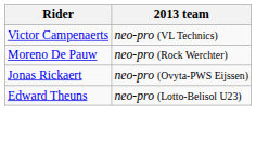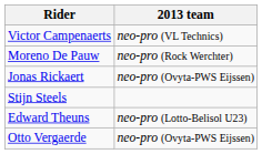+ row: Stijn Steels
+ row: Otto Vergaerde | neo-pro (Ovyta-PWS Eijssen)
